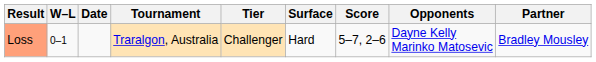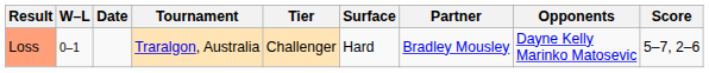columns swapped: Partner <-> Score
